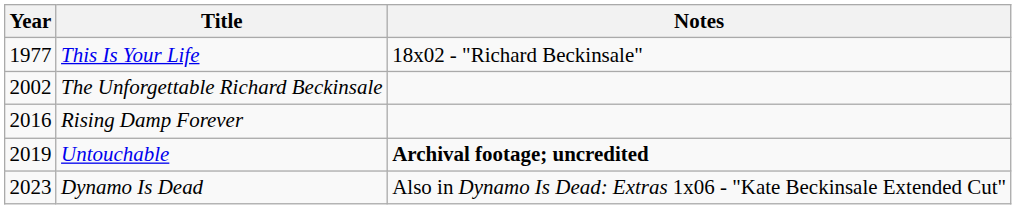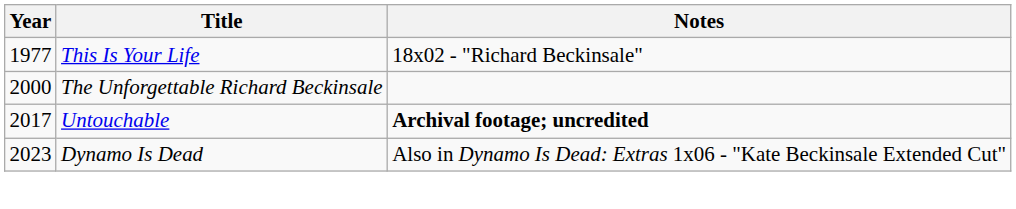The Unforgettable Richard Beckinsale | Year: 2002 -> 2000
- row: 2016 | Rising Damp Forever
Untouchable | Year: 2019 -> 2017
